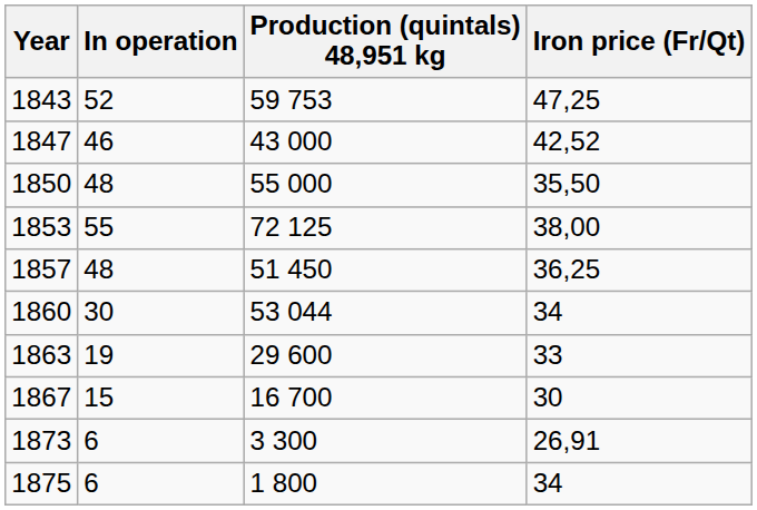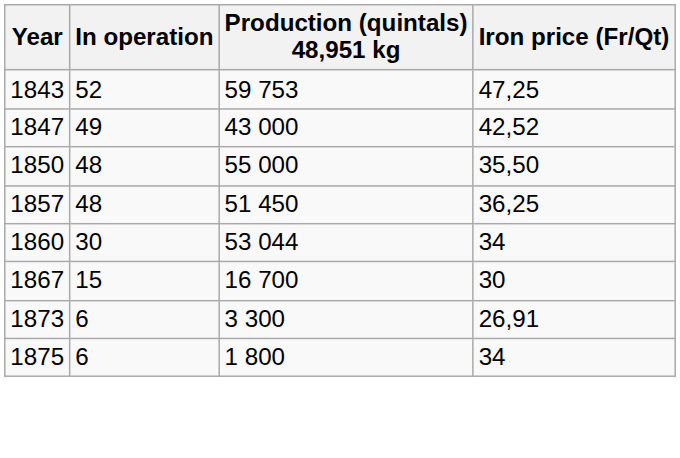1847 | In operation: 46 -> 49
- row: 1853 | 55 | 72 125 | 38,00
- row: 1863 | 19 | 29 600 | 33
